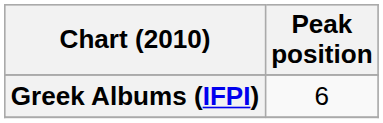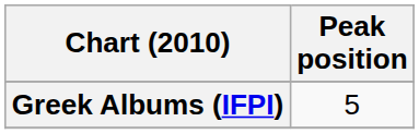Greek Albums (IFPI) | Peak position: 6 -> 5
